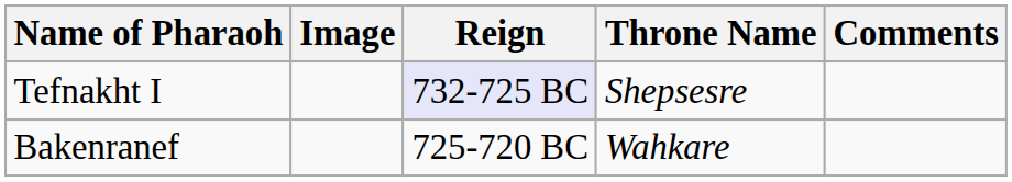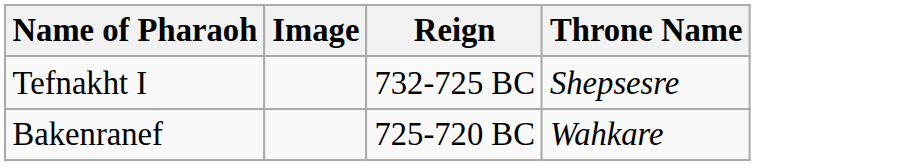- column: Comments
Tefnakht I | Reign: lavender background -> no background
